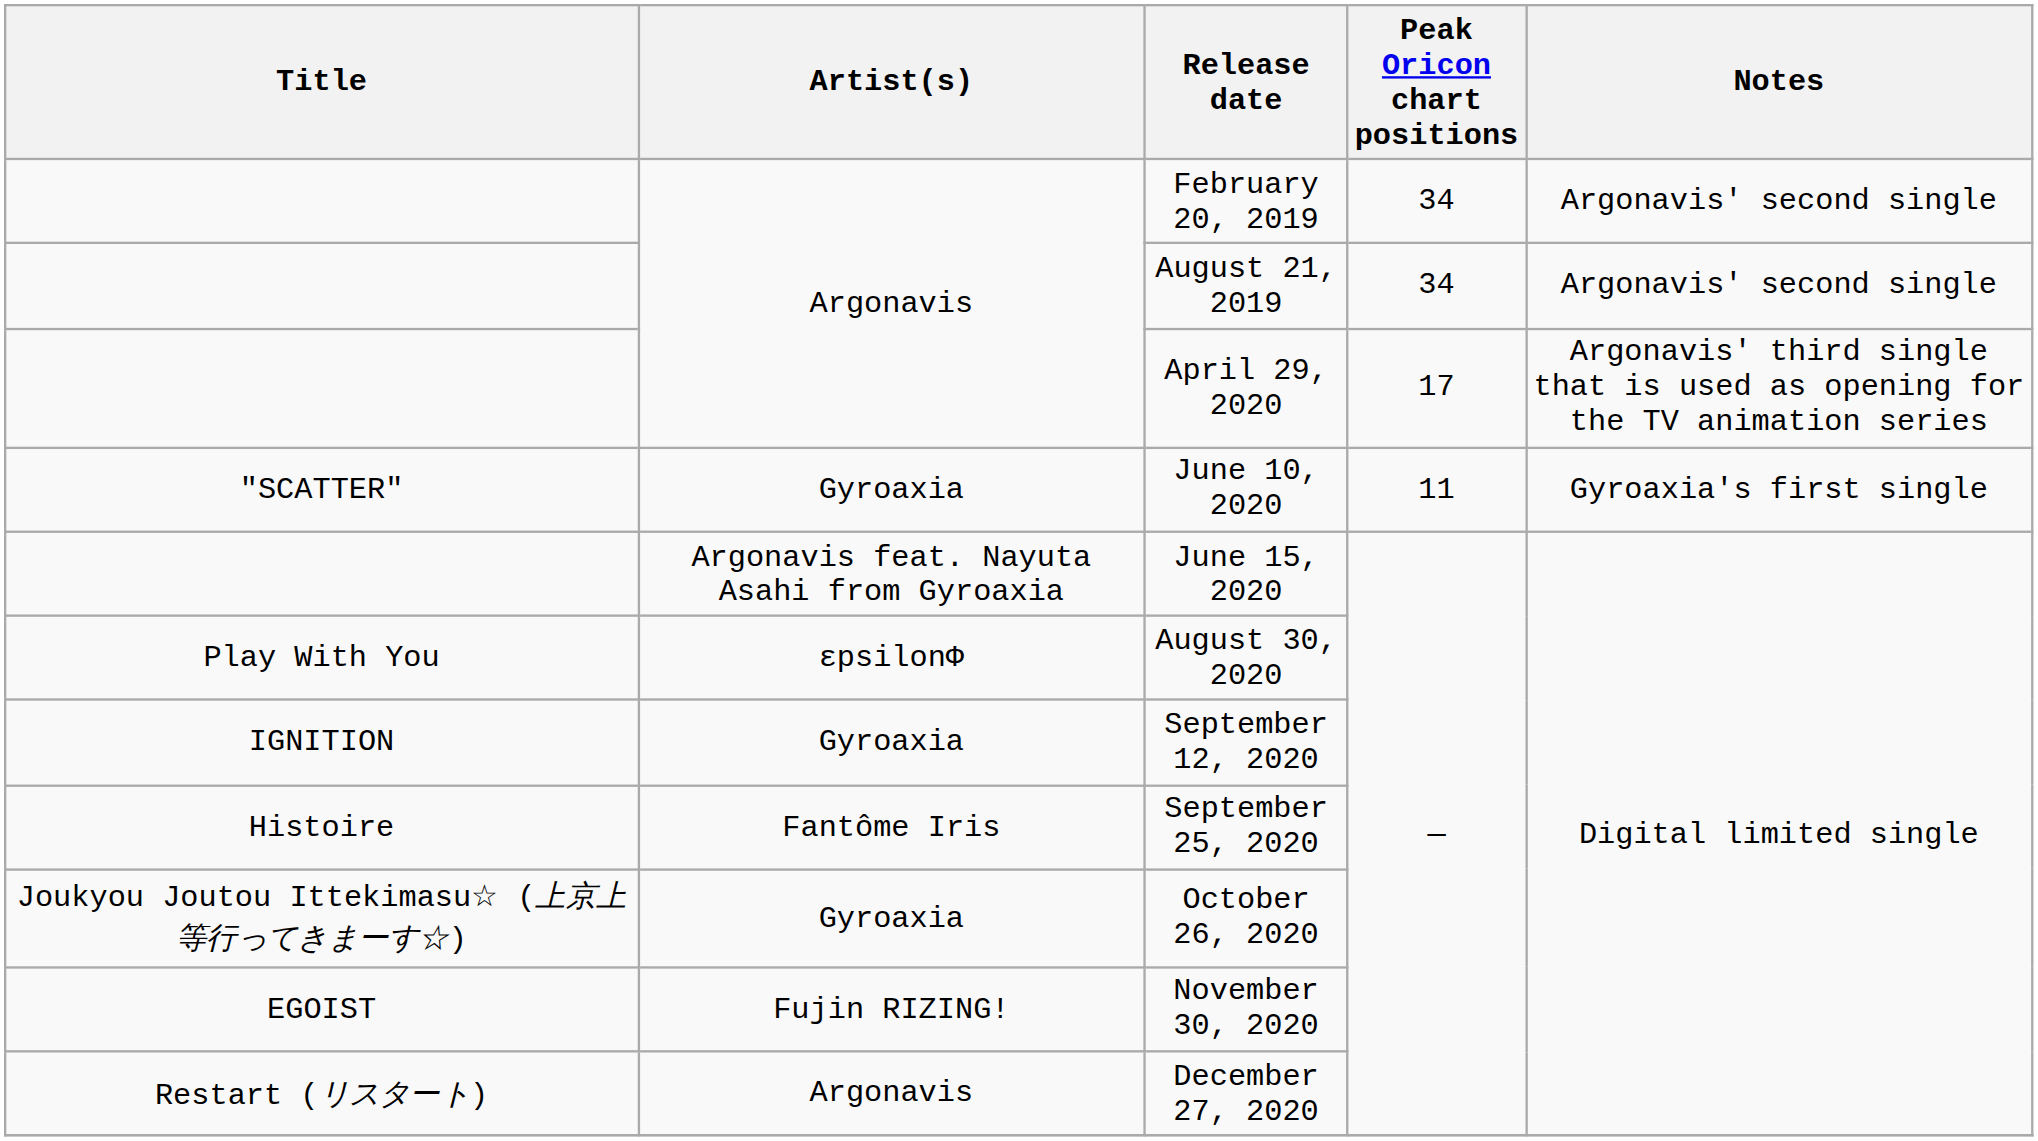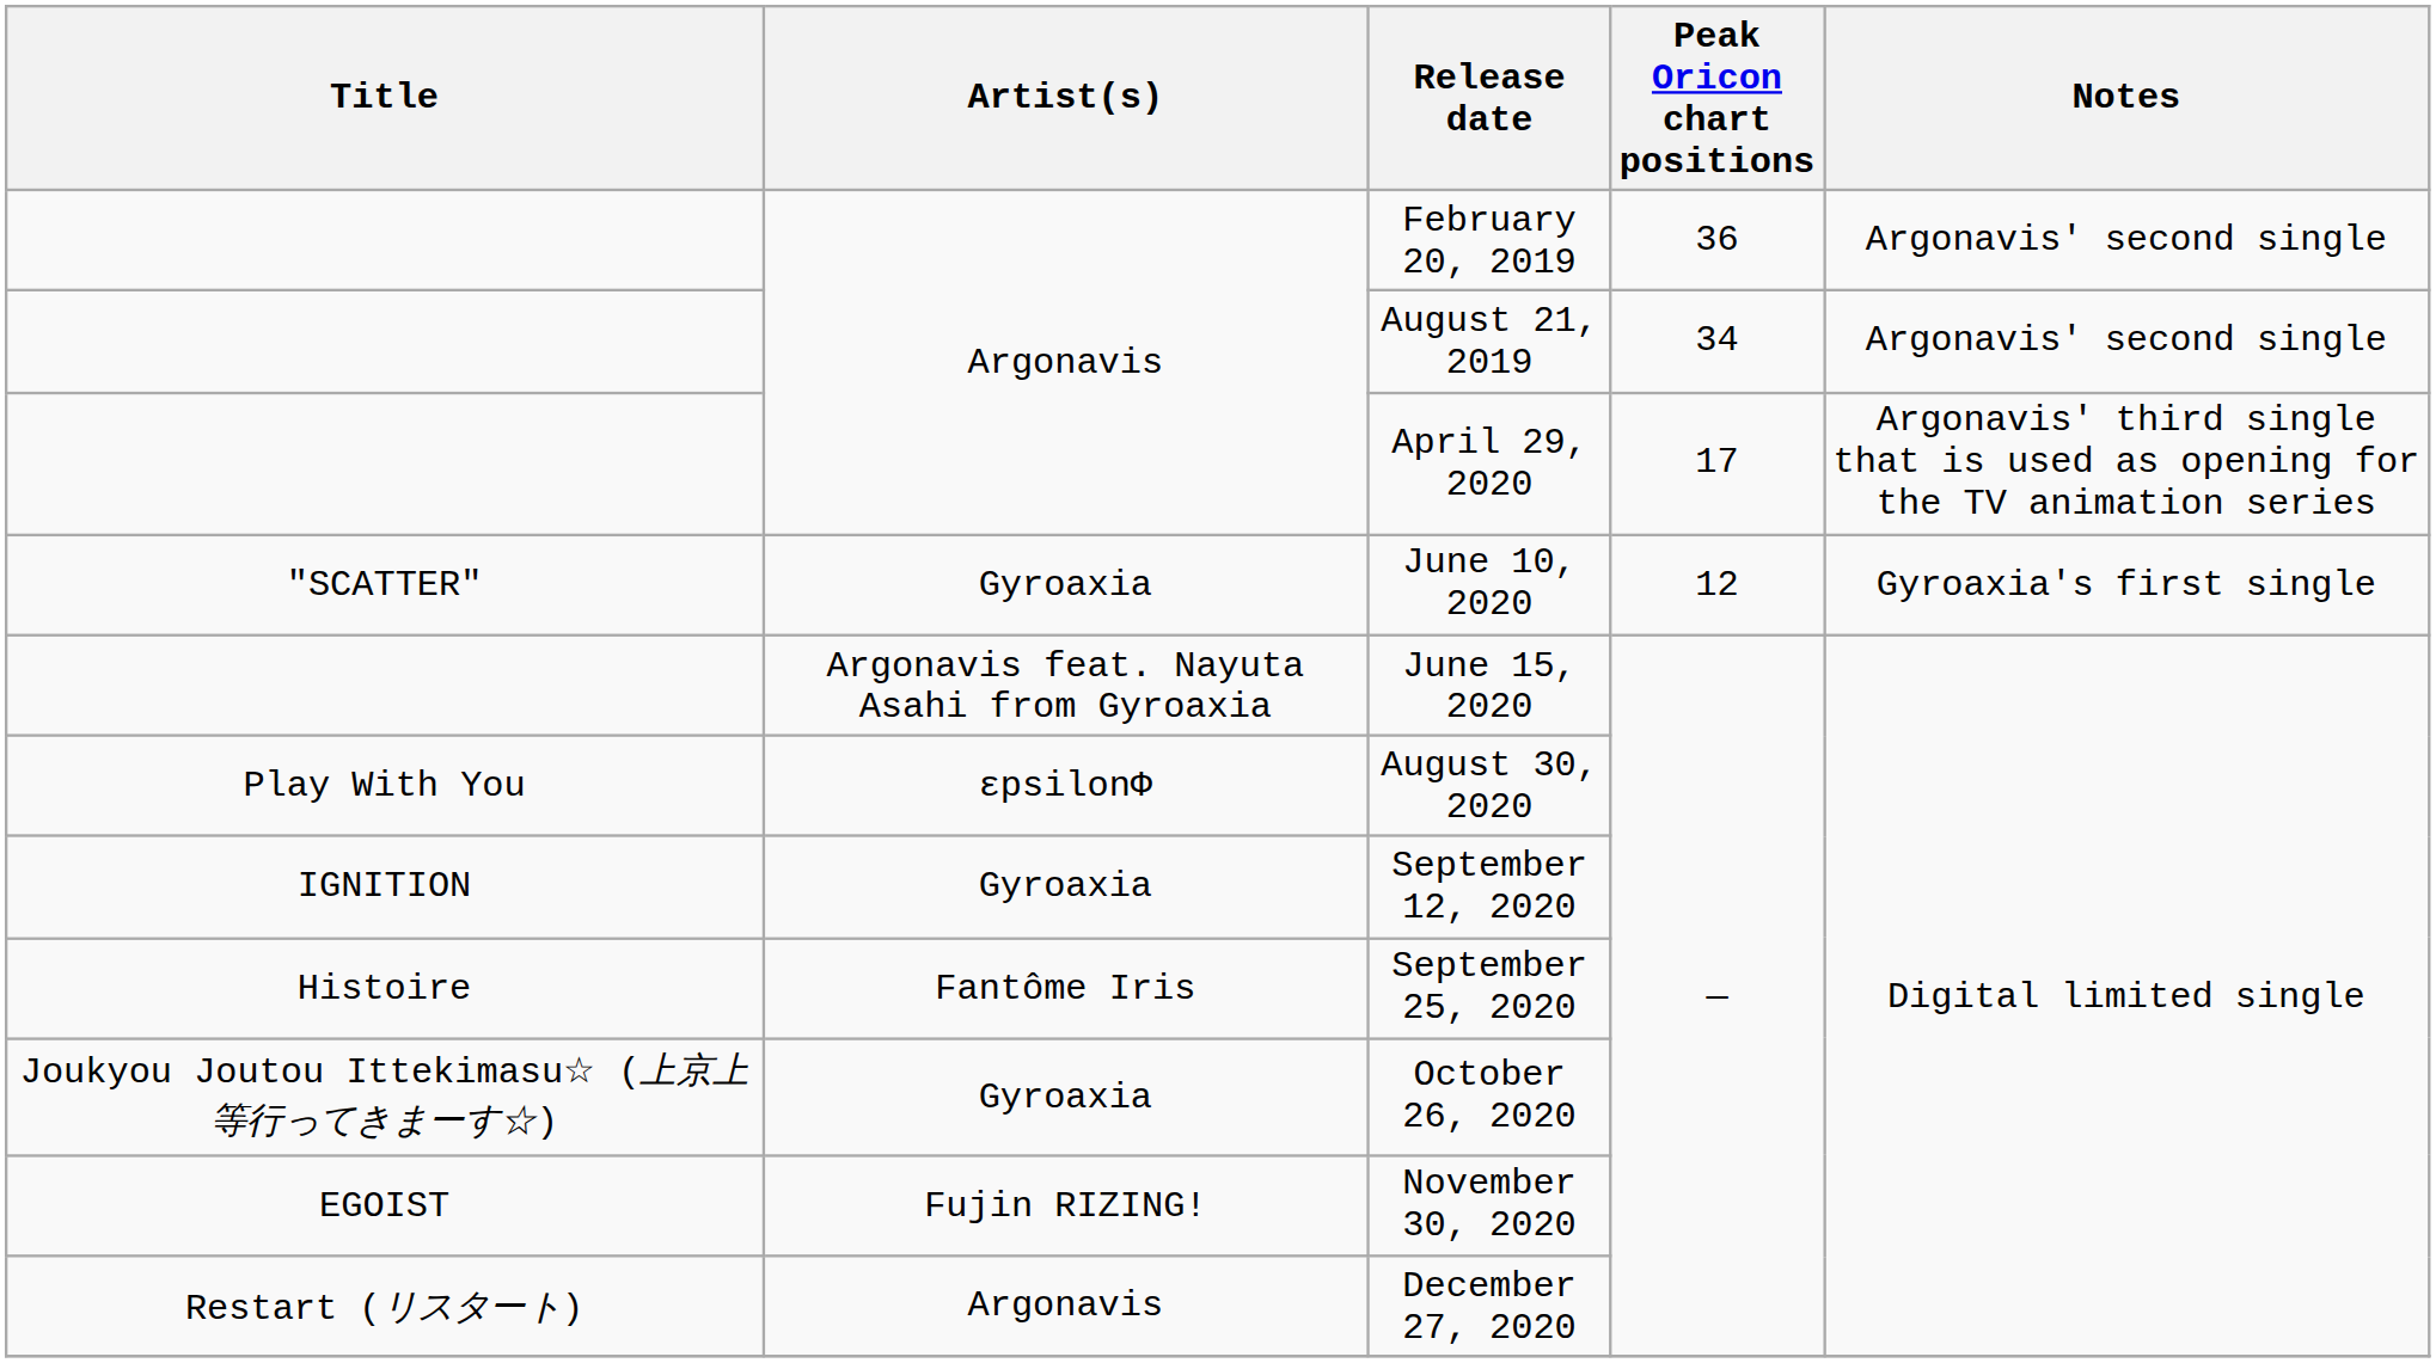February 20, 2019 | Peak Oricon chart positions: 34 -> 36
June 10, 2020 | Peak Oricon chart positions: 11 -> 12
